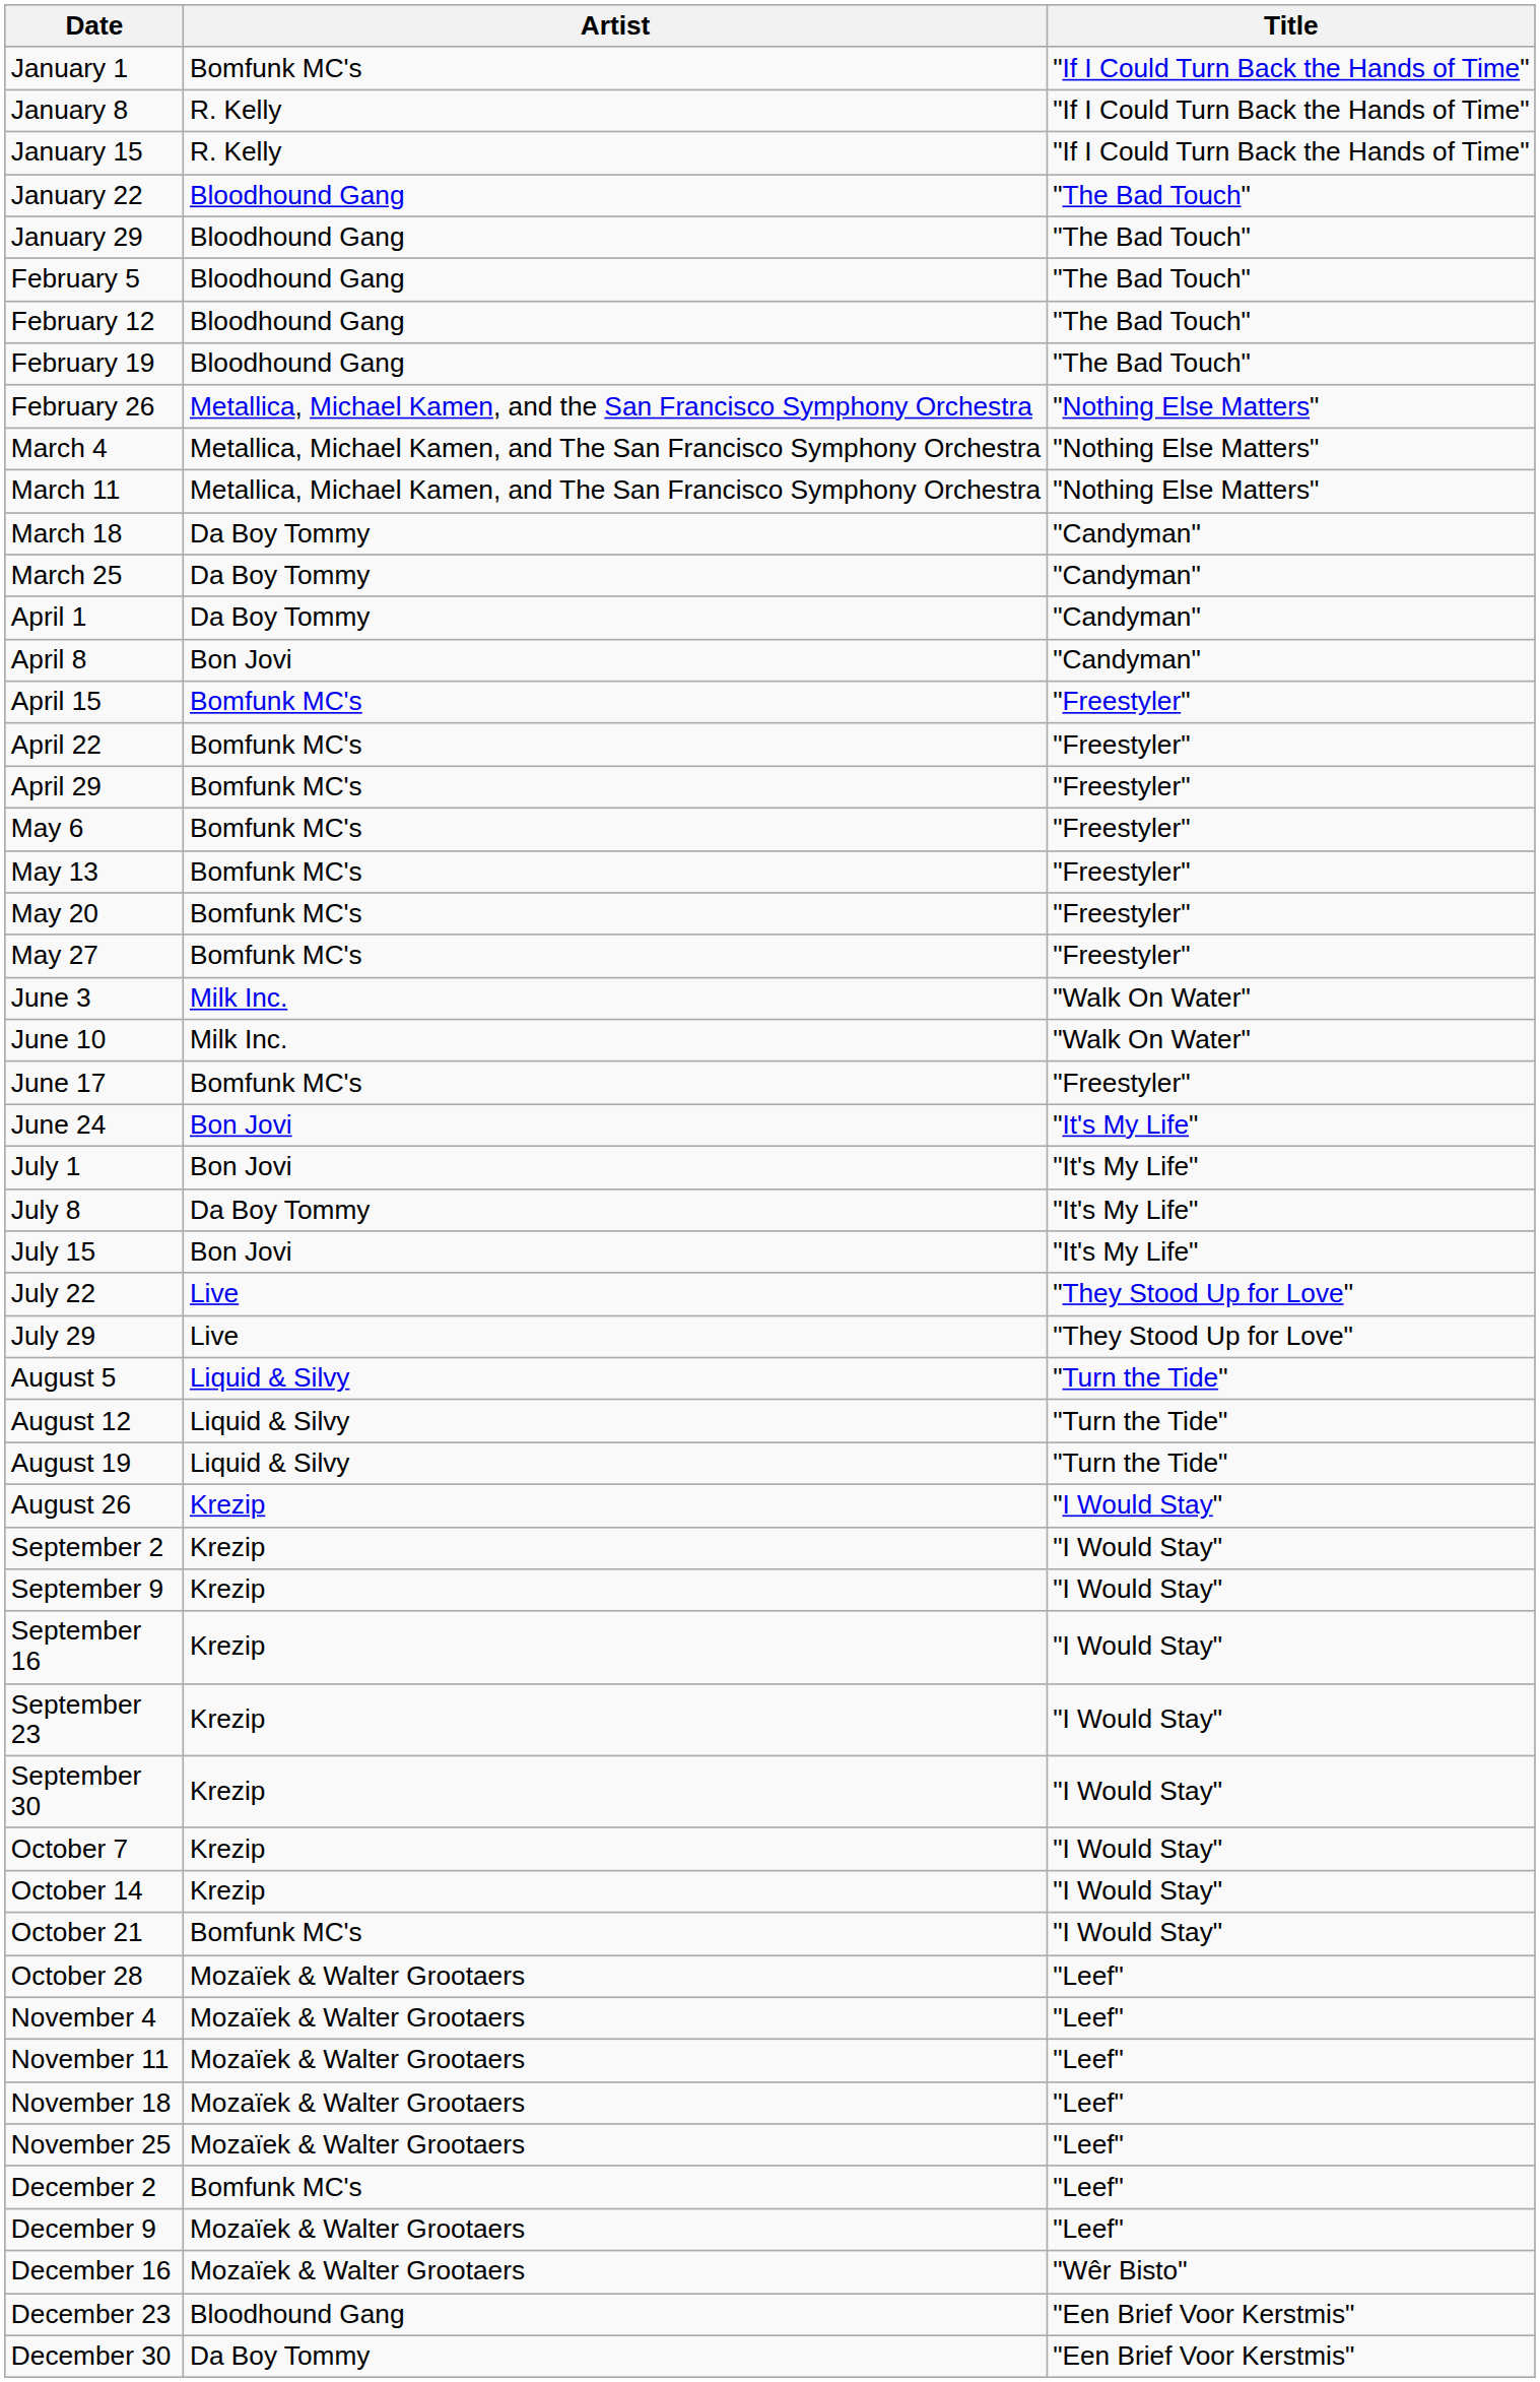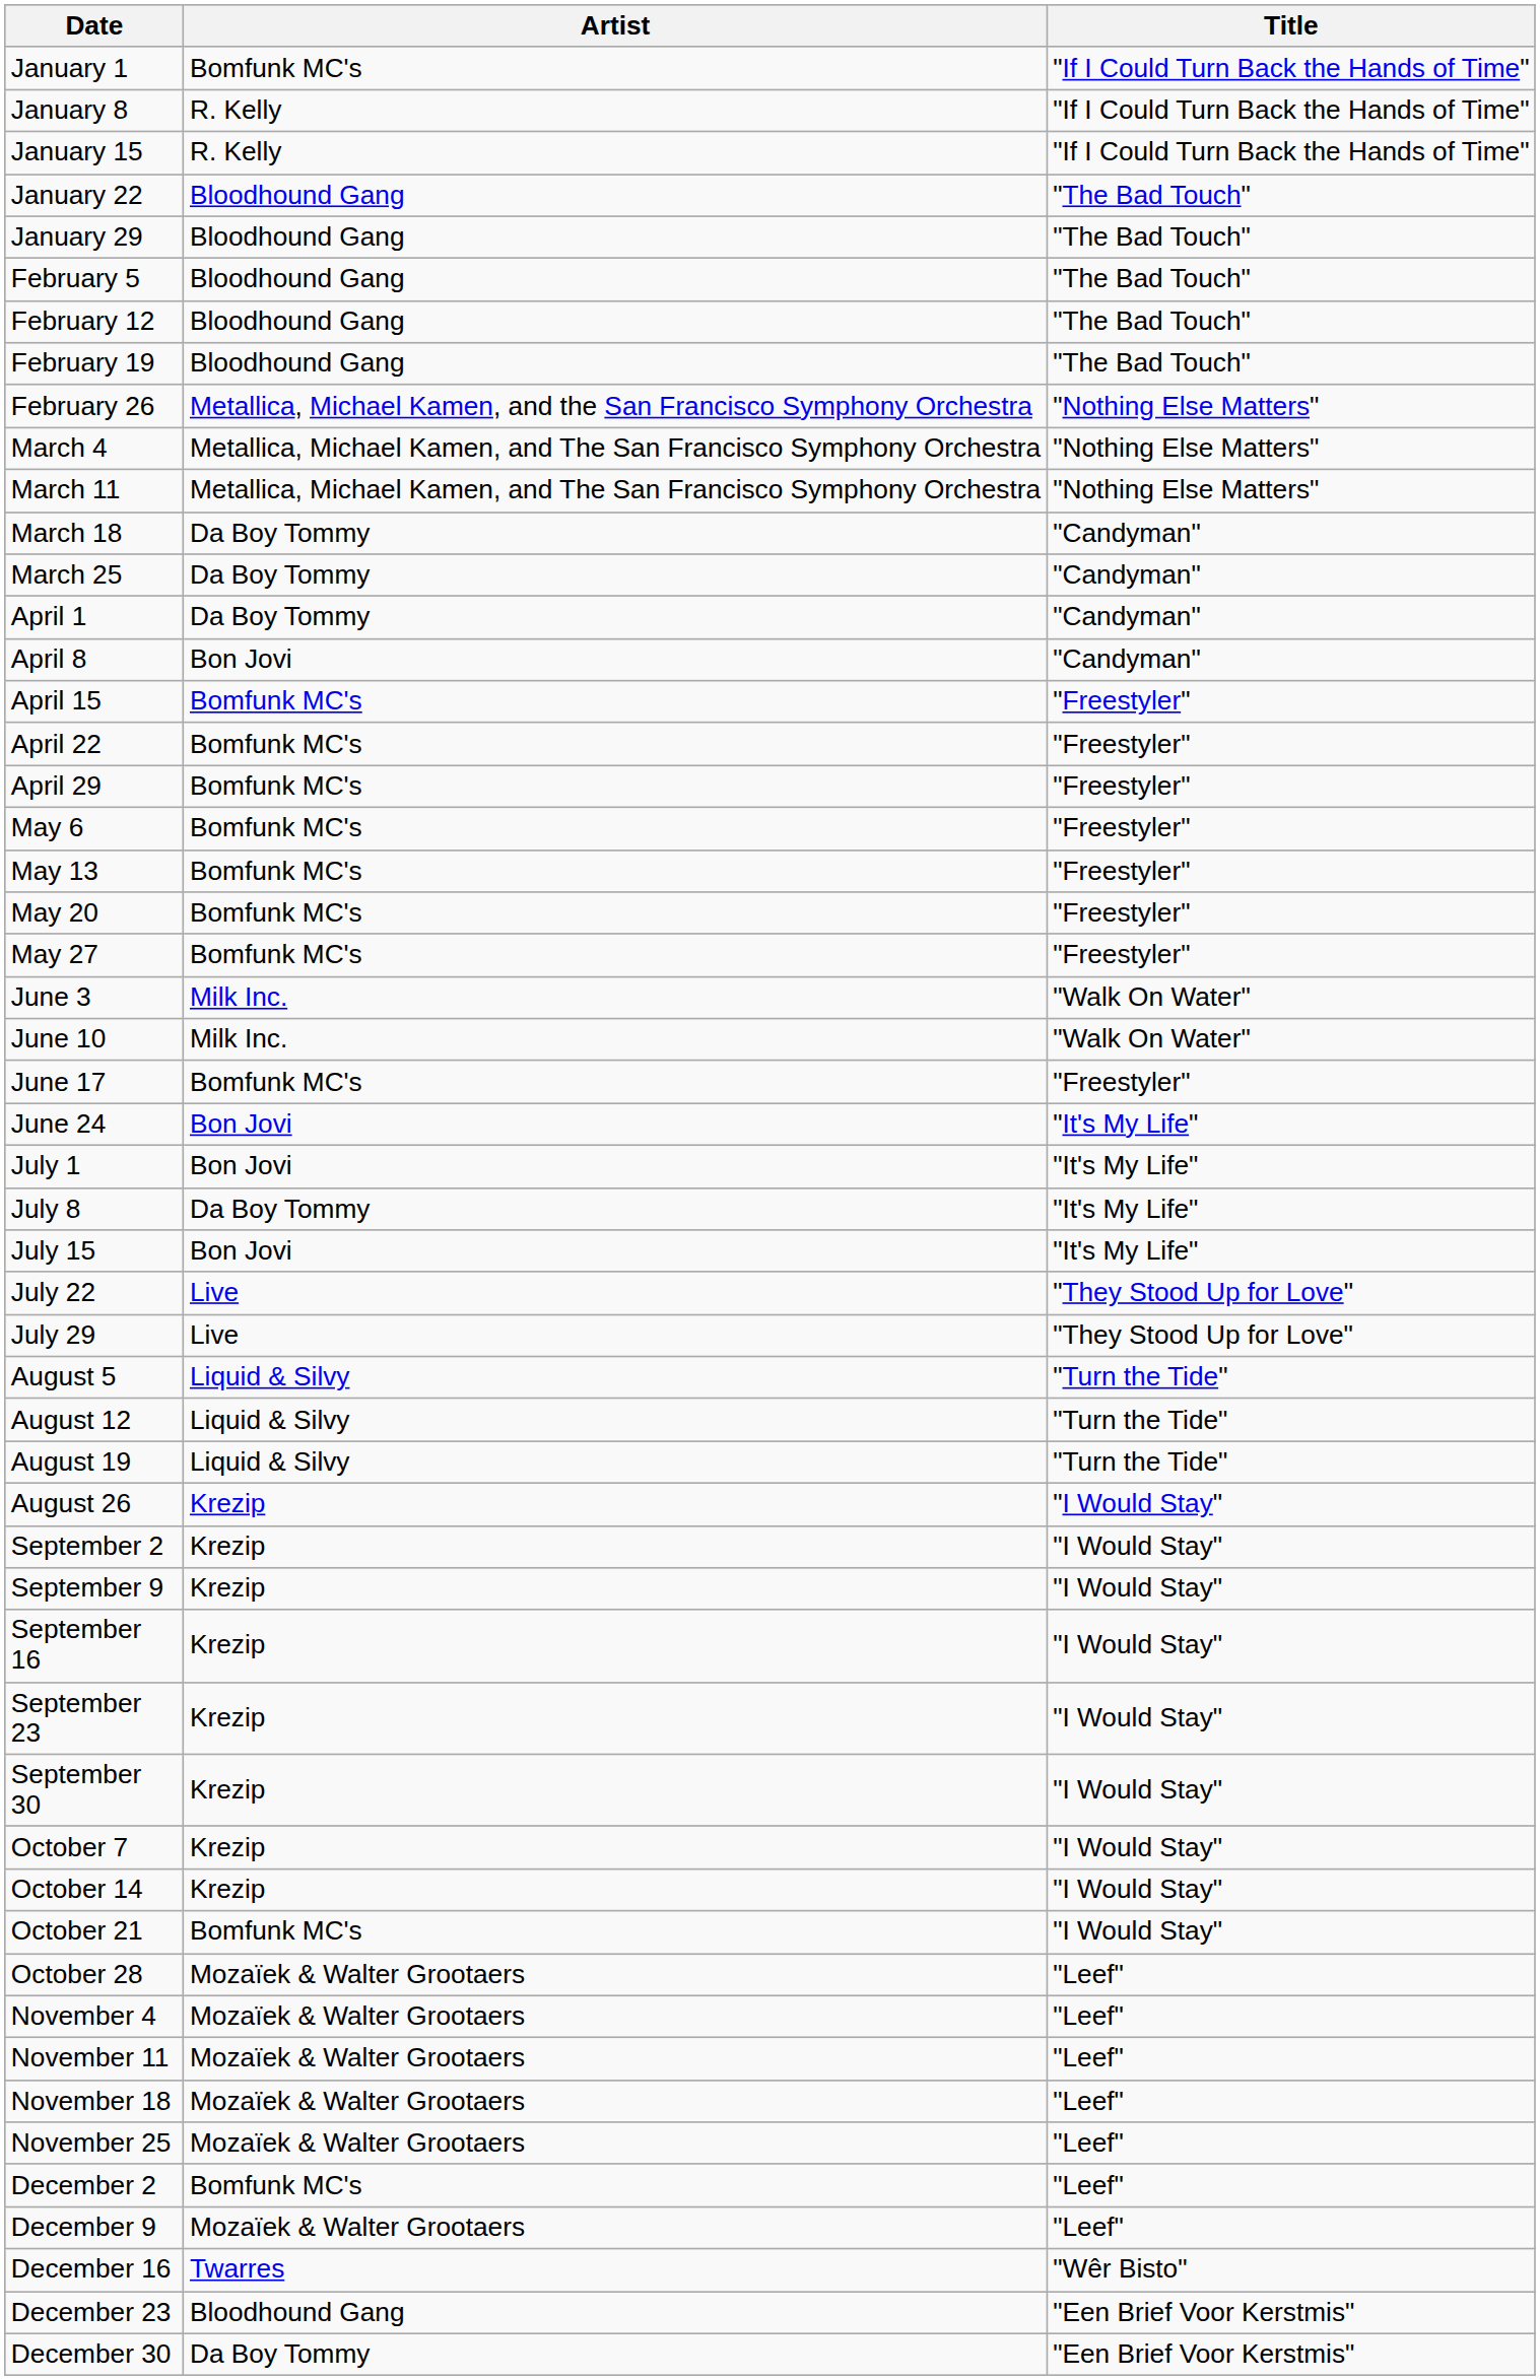December 16 | Artist: Mozaïek & Walter Grootaers -> Twarres
